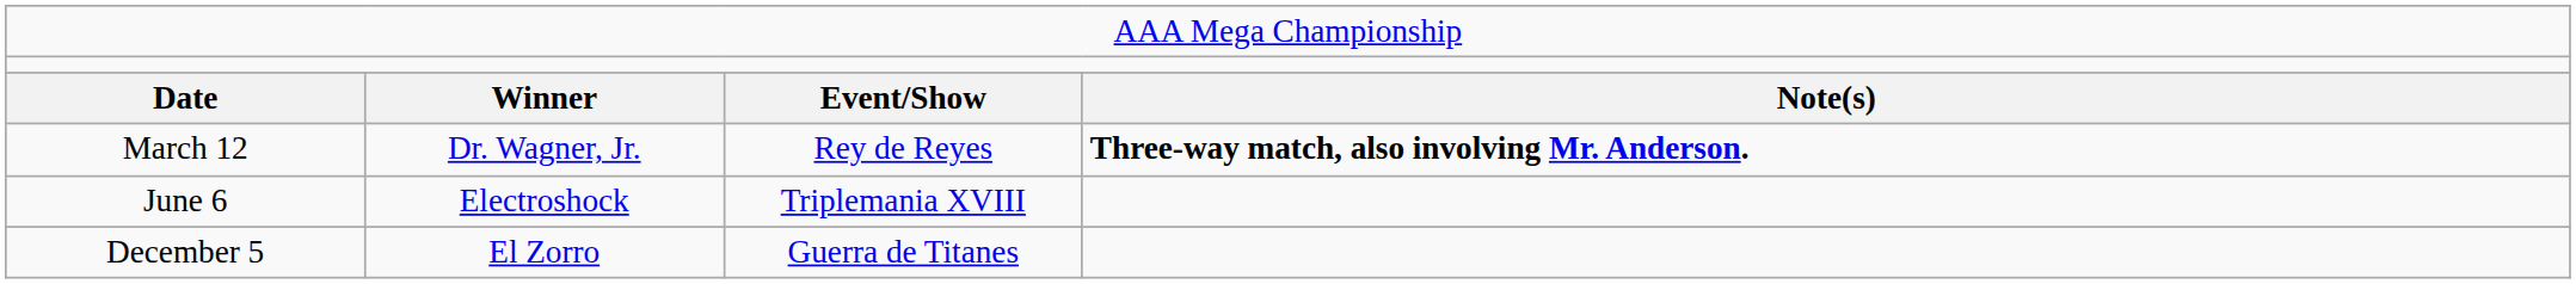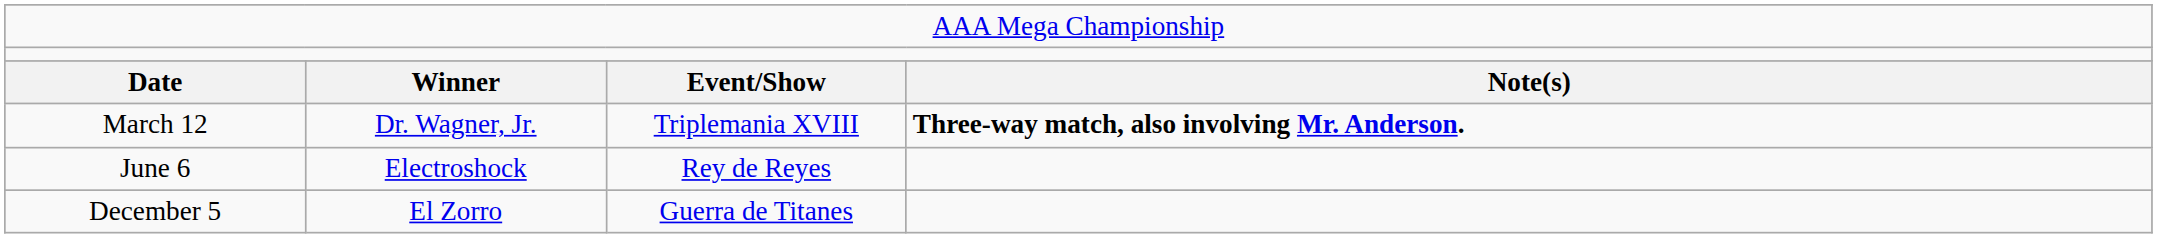March 12 | column 3: Rey de Reyes -> Triplemania XVIII
June 6 | column 3: Triplemania XVIII -> Rey de Reyes
